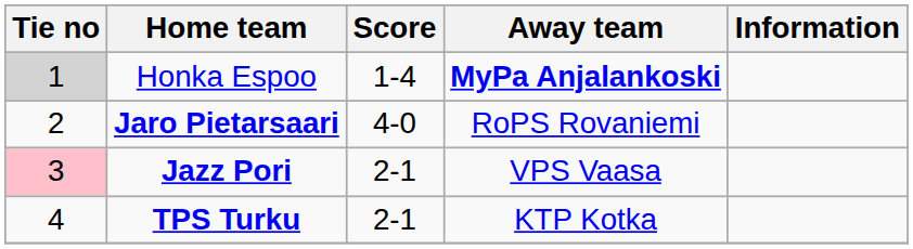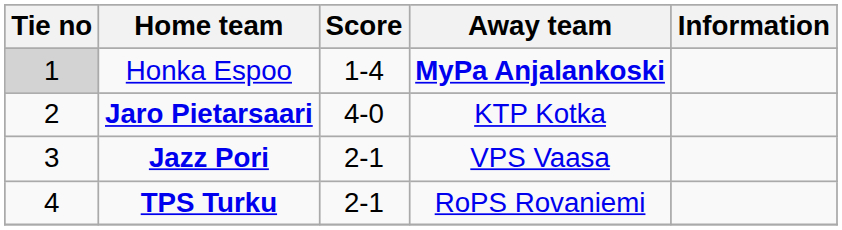Jaro Pietarsaari | Away team: RoPS Rovaniemi -> KTP Kotka
Jazz Pori | Tie no: pink background -> no background
TPS Turku | Away team: KTP Kotka -> RoPS Rovaniemi
